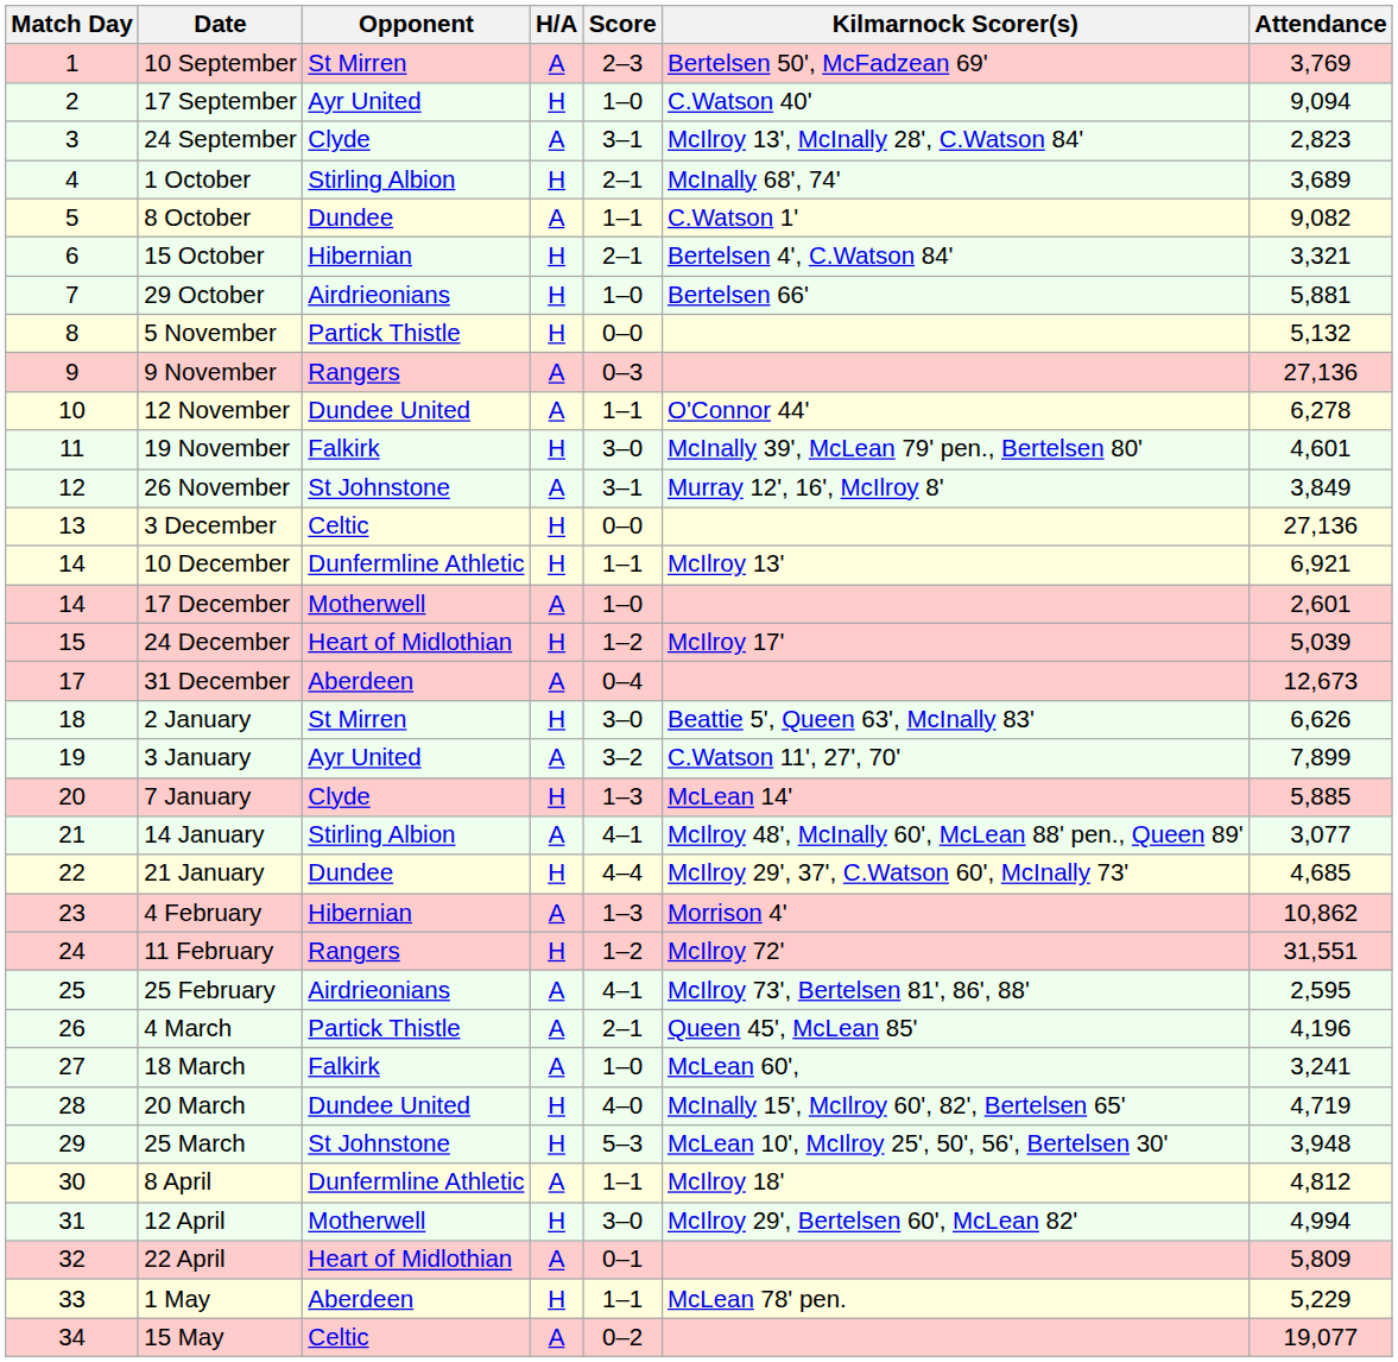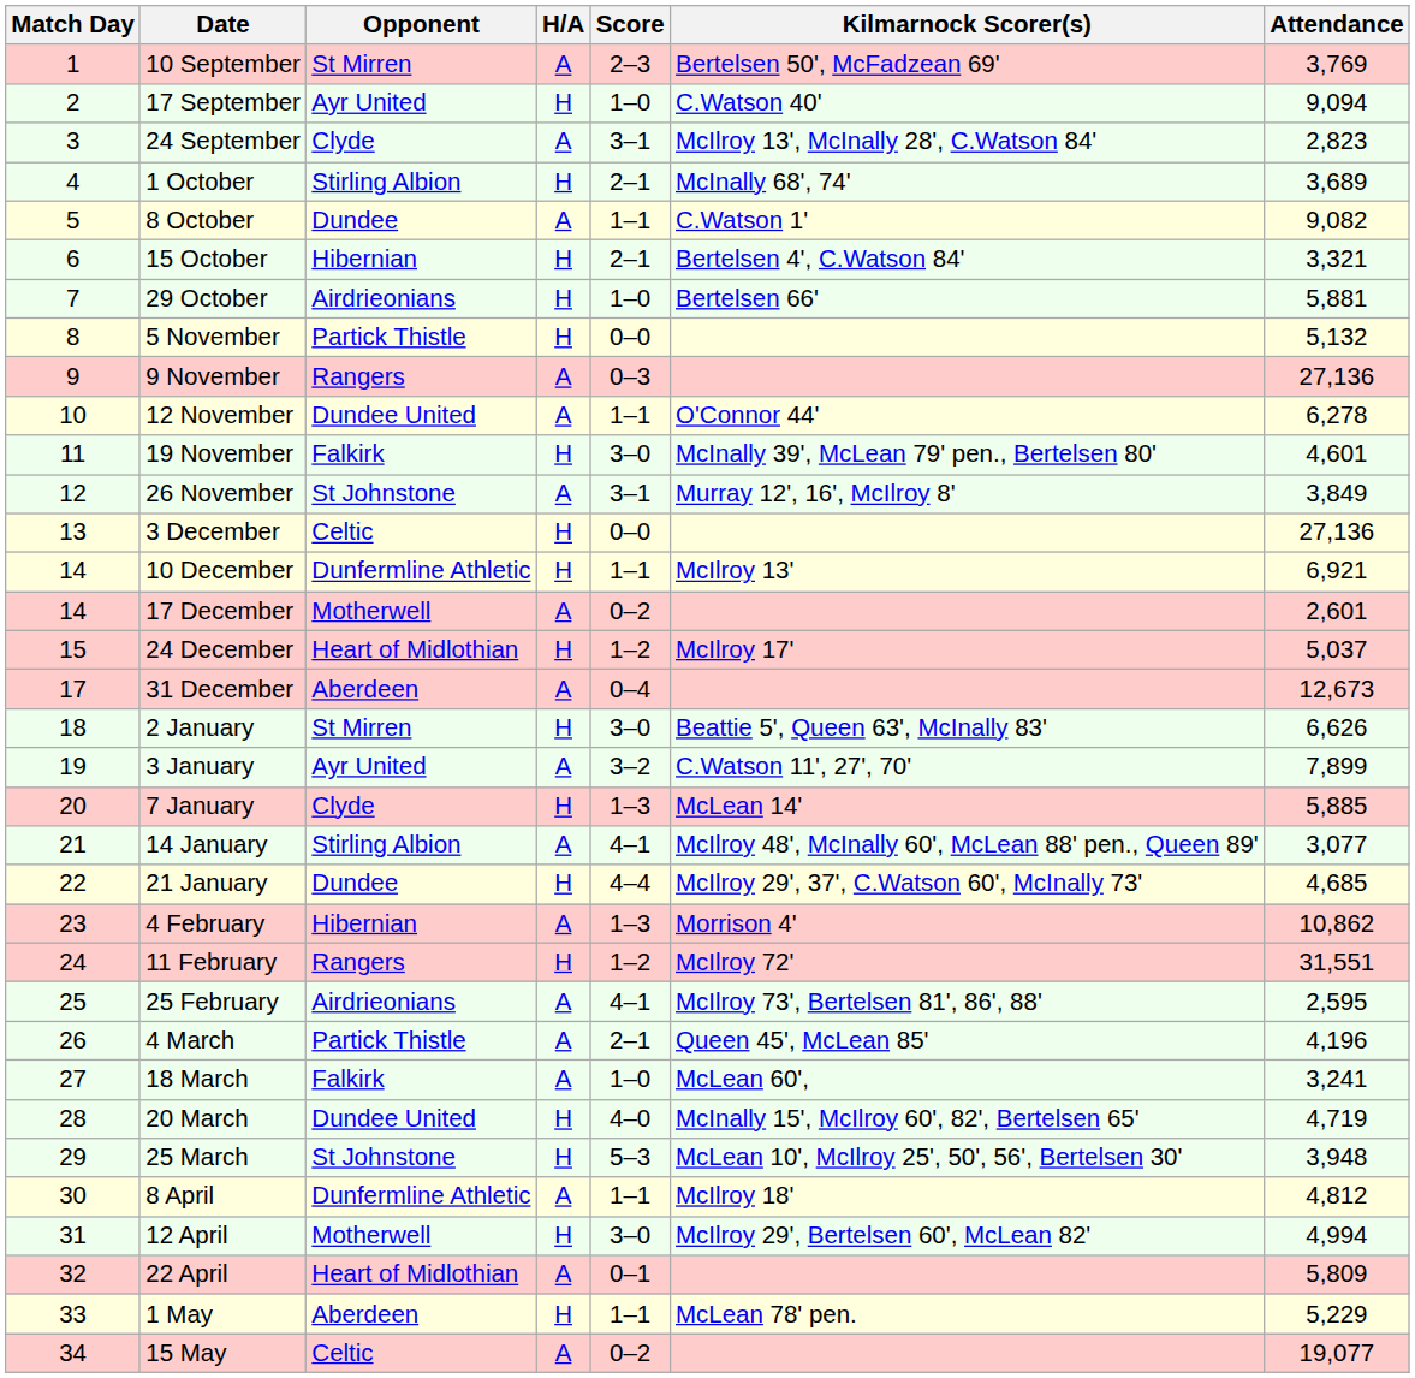17 December | Score: 1–0 -> 0–2
24 December | Attendance: 5,039 -> 5,037
